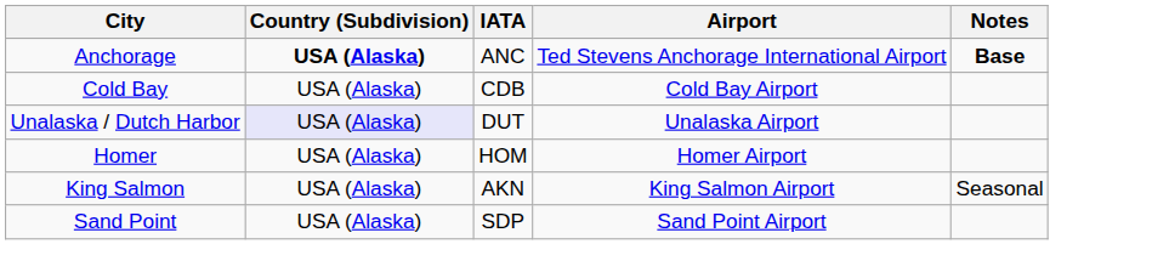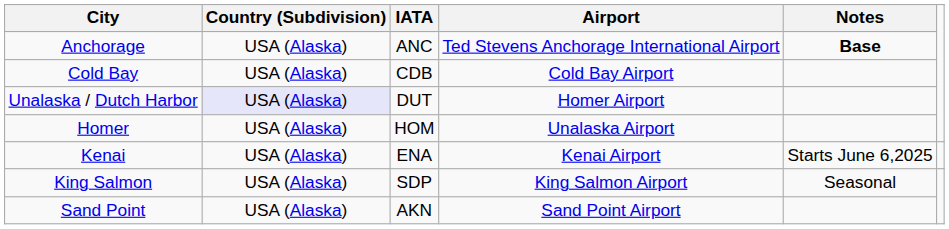Anchorage | Country (Subdivision): bold -> normal
Unalaska / Dutch Harbor | Airport: Unalaska Airport -> Homer Airport
Homer | Airport: Homer Airport -> Unalaska Airport
+ row: Kenai | USA (Alaska) | ENA | Kenai Airport | Starts June 6,2025
King Salmon | IATA: AKN -> SDP
Sand Point | IATA: SDP -> AKN
